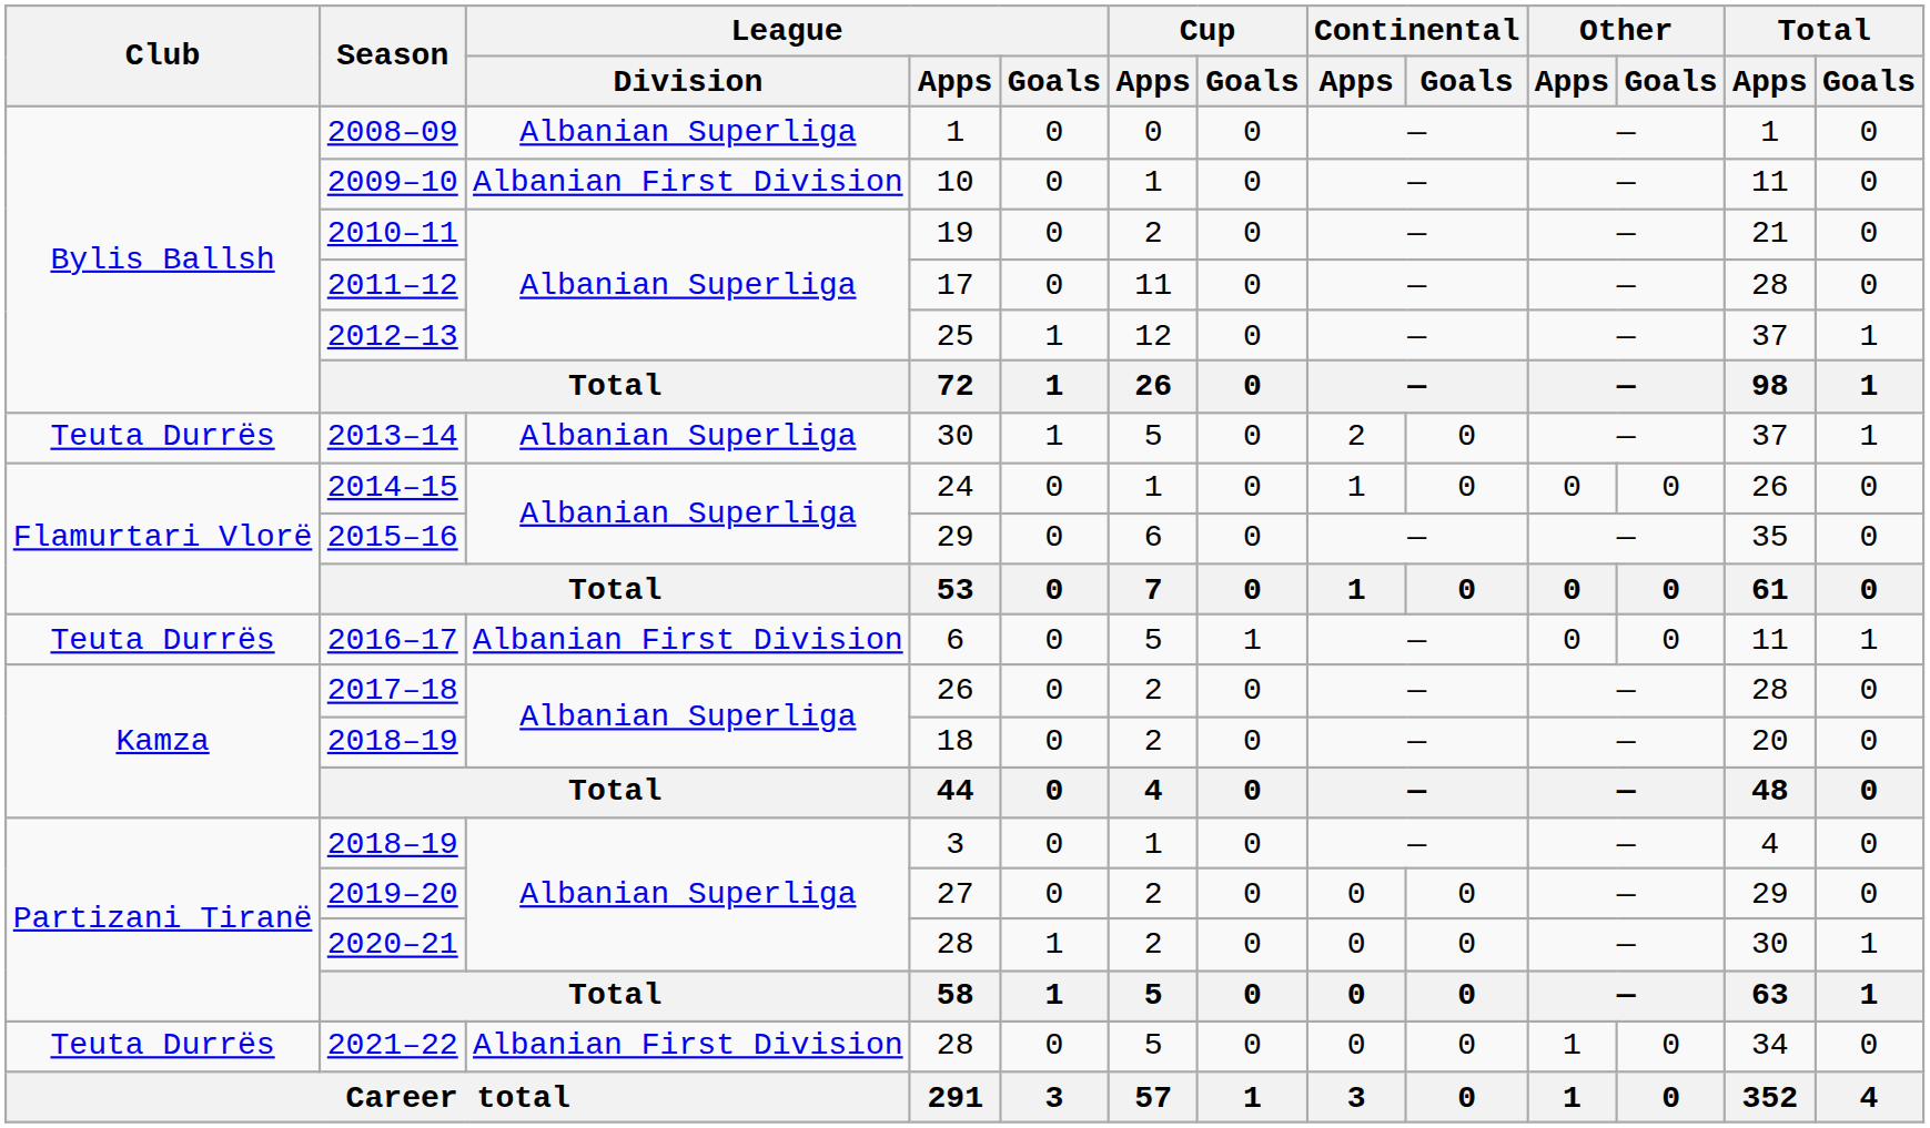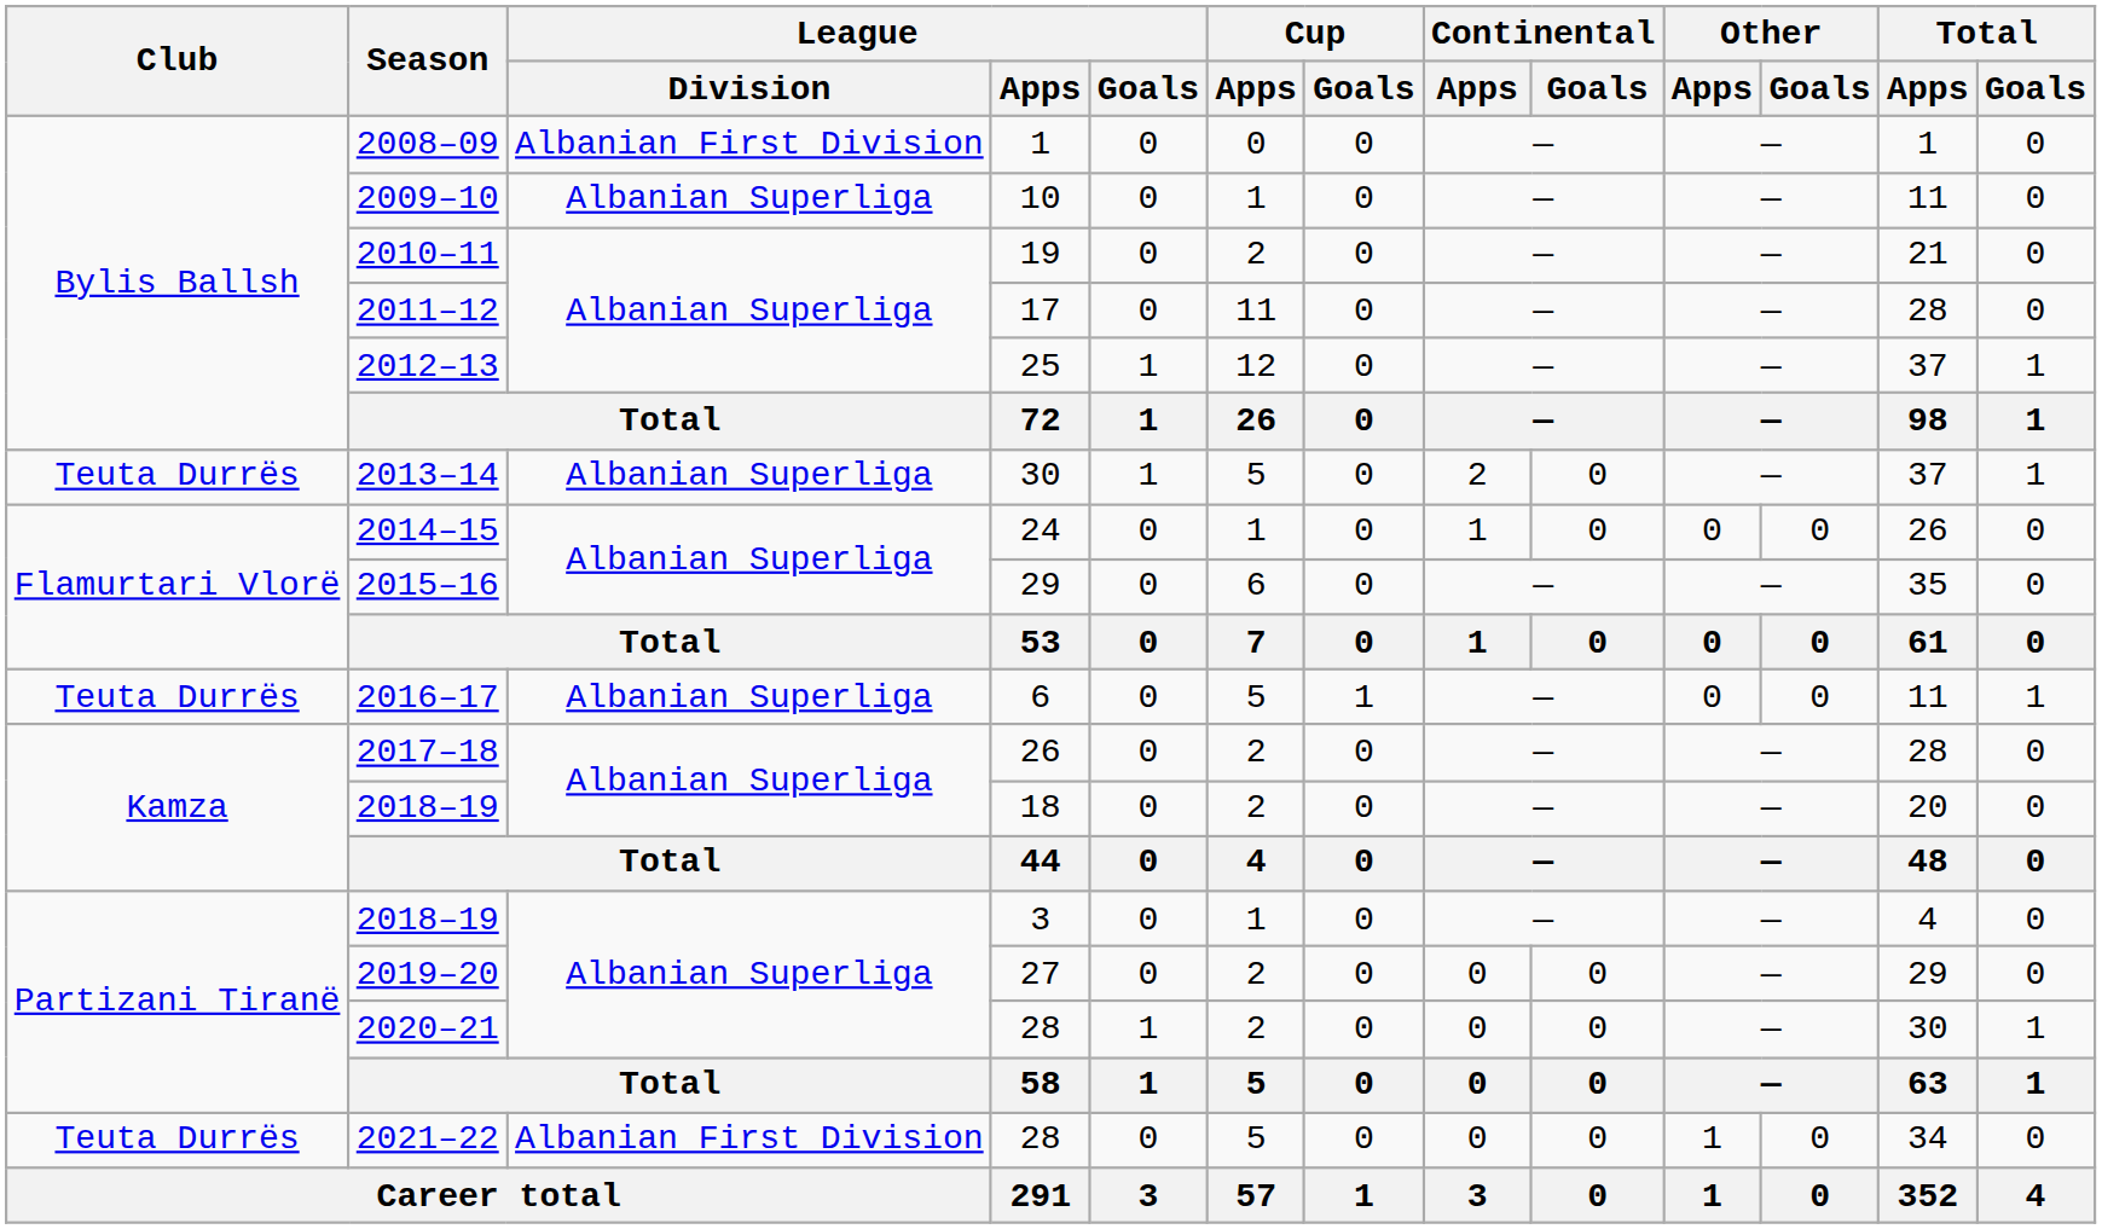2008–09 | League / Division: Albanian Superliga -> Albanian First Division
2009–10 | League / Division: Albanian First Division -> Albanian Superliga
2016–17 | League / Division: Albanian First Division -> Albanian Superliga
